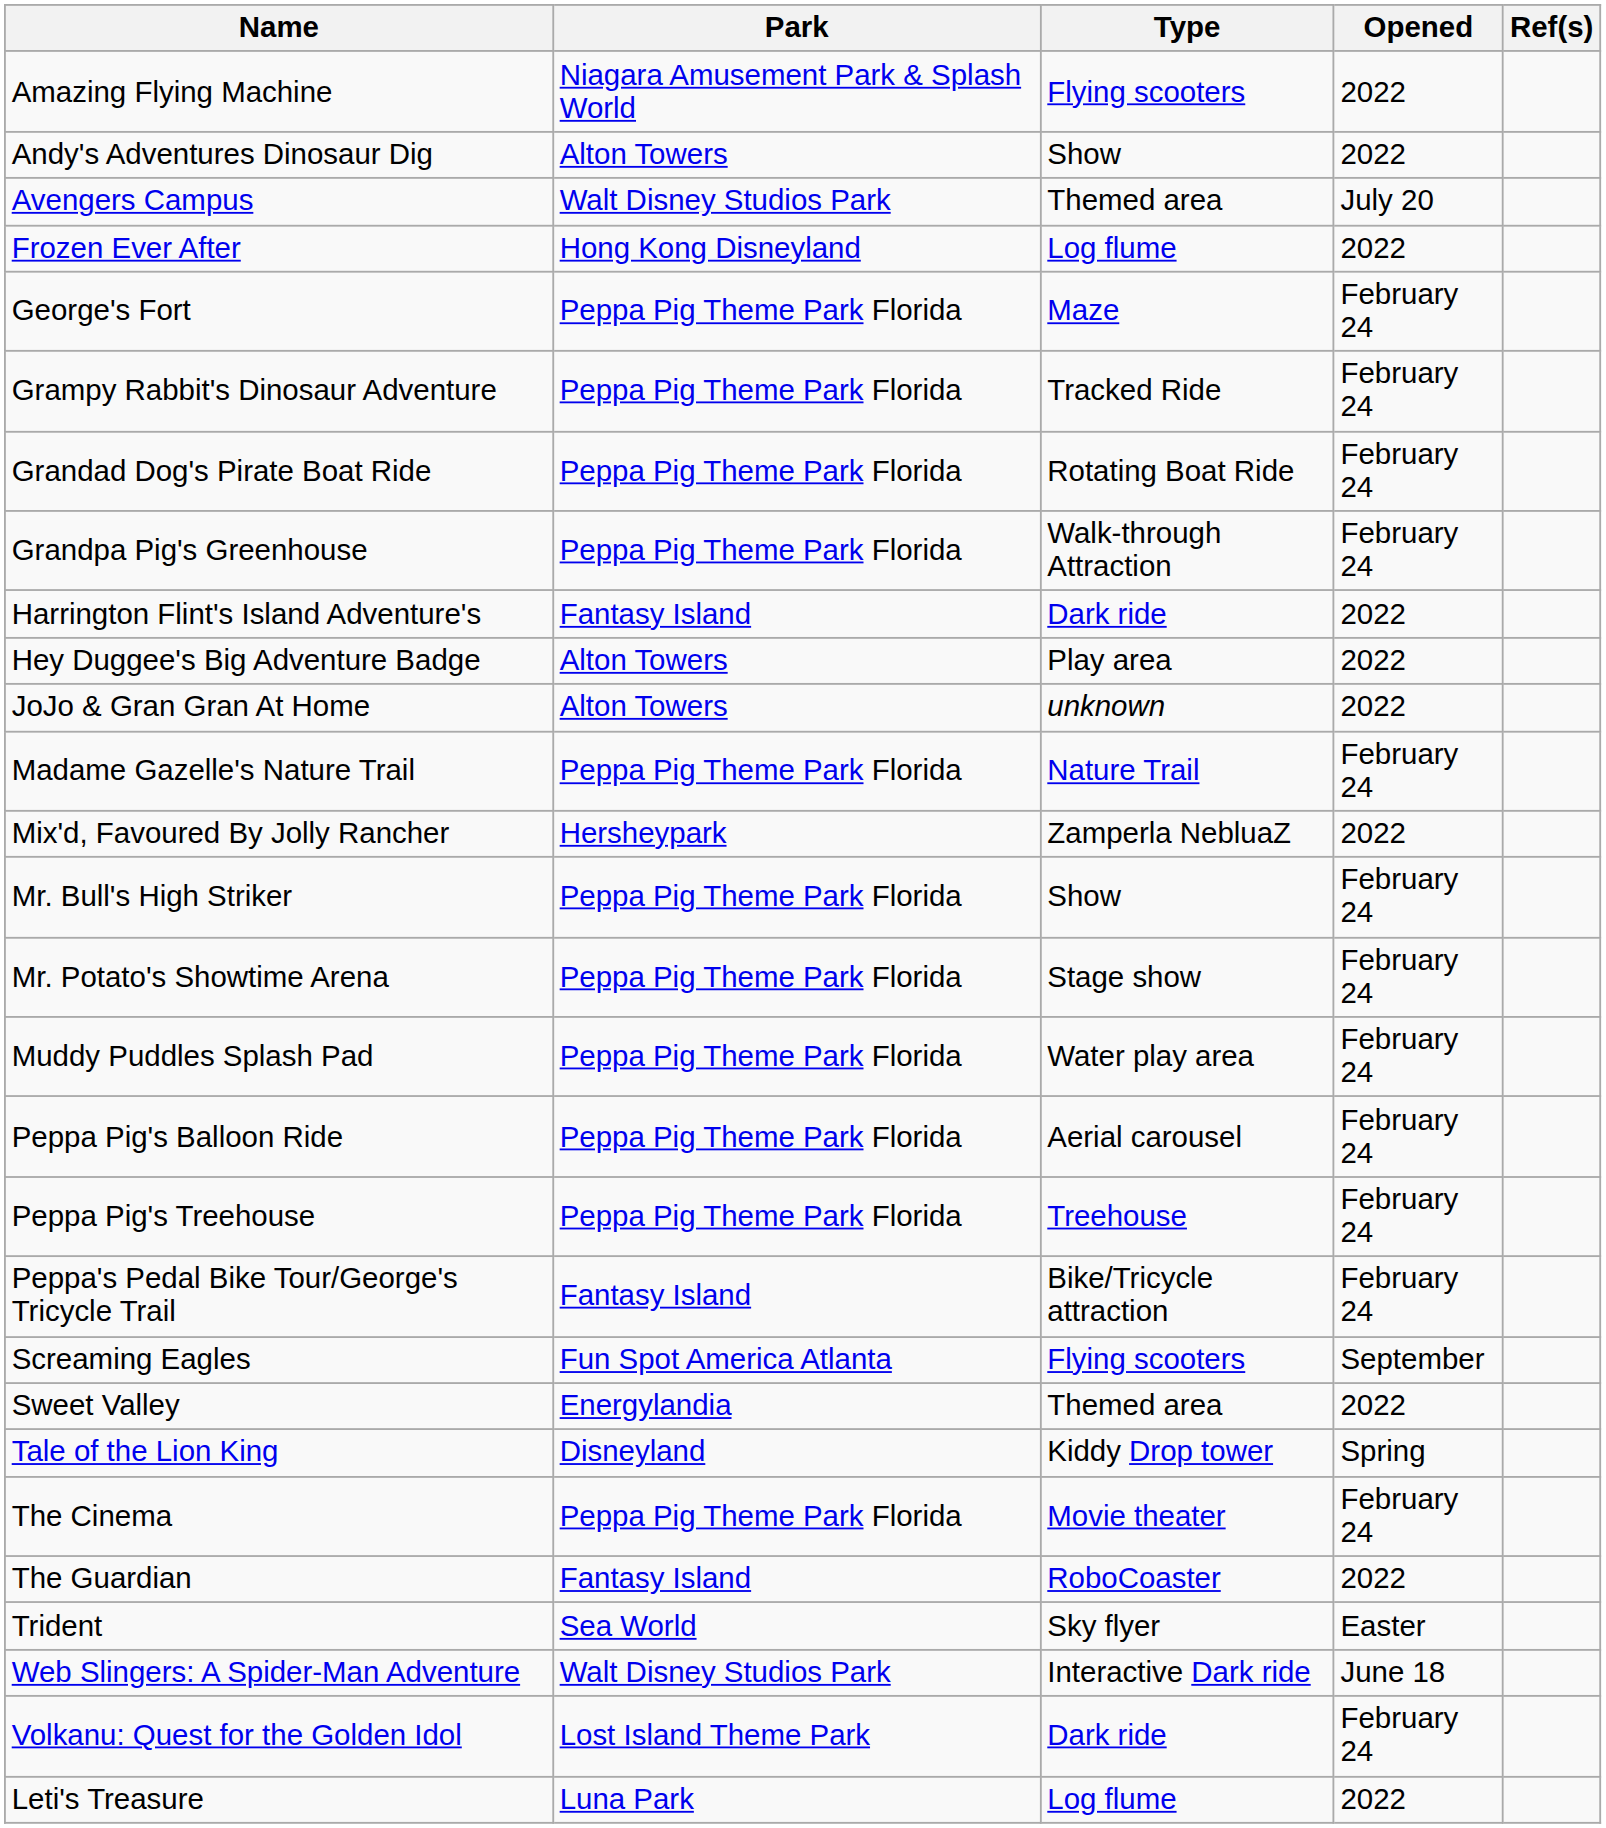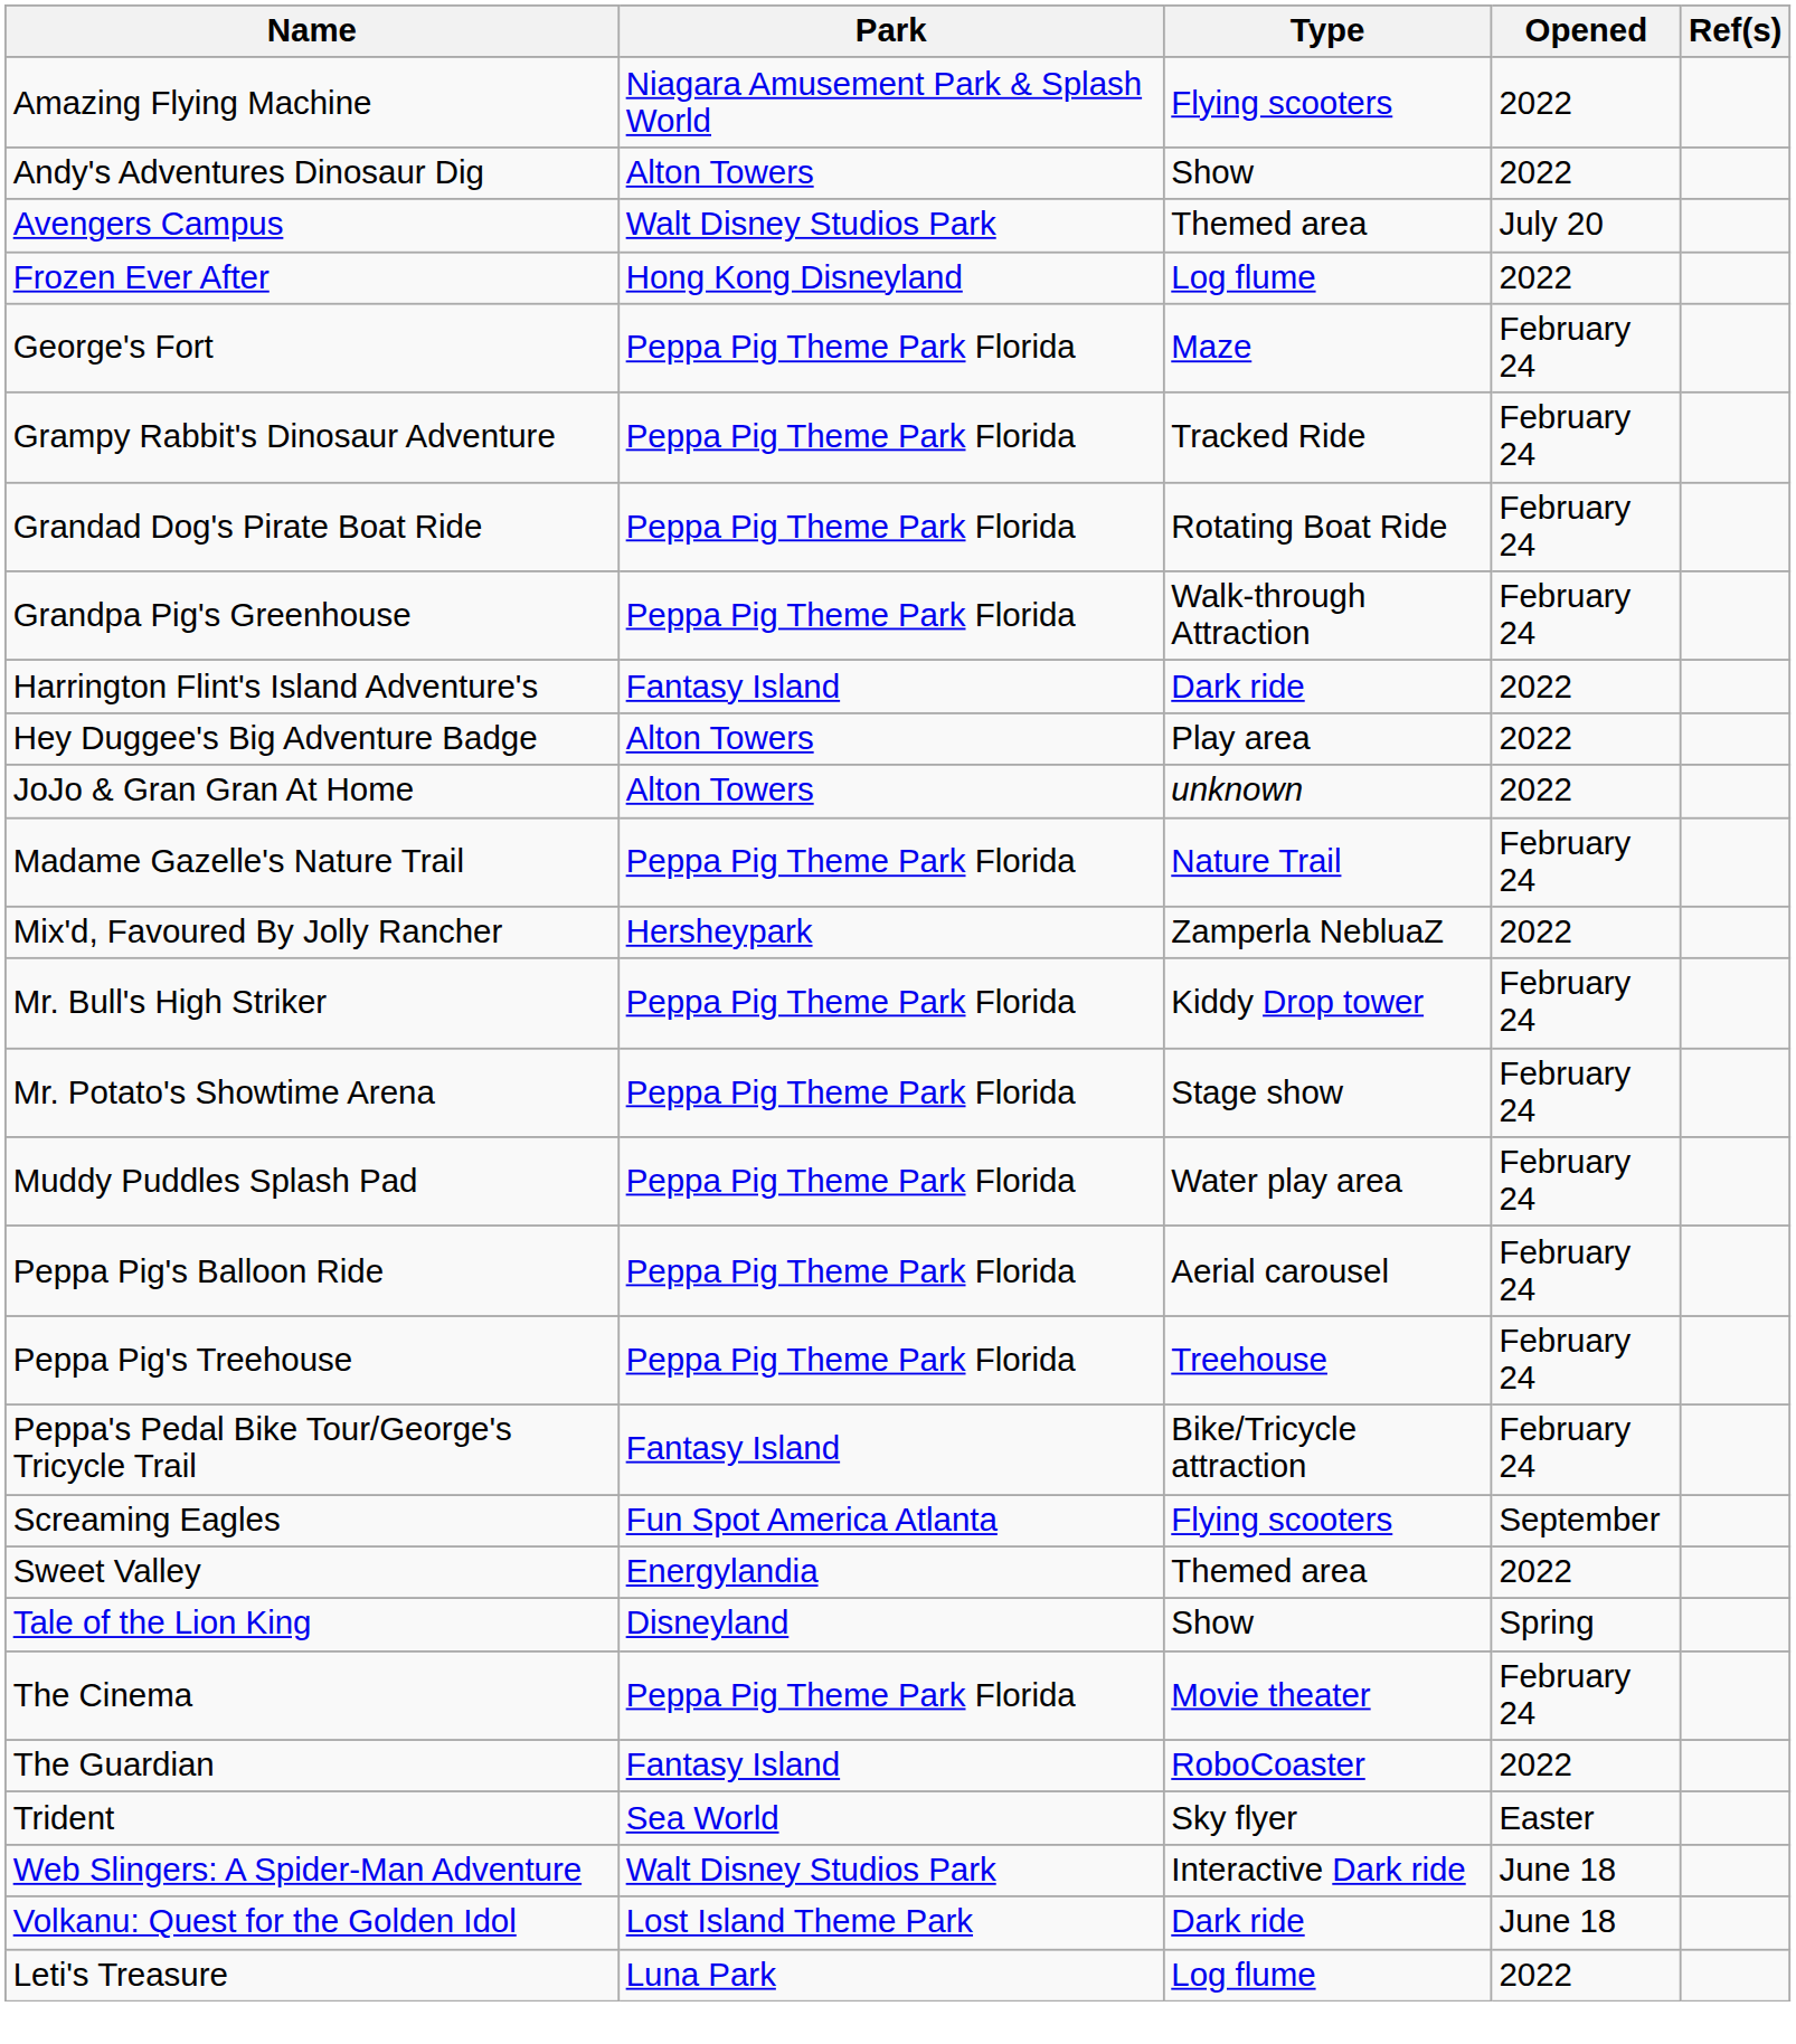Mr. Bull's High Striker | Type: Show -> Kiddy Drop tower
Tale of the Lion King | Type: Kiddy Drop tower -> Show
Volkanu: Quest for the Golden Idol | Opened: February 24 -> June 18
